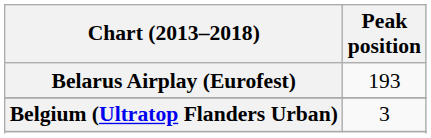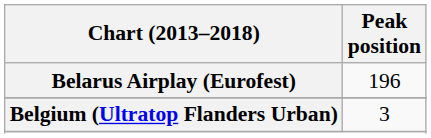Belarus Airplay (Eurofest) | Peak position: 193 -> 196
